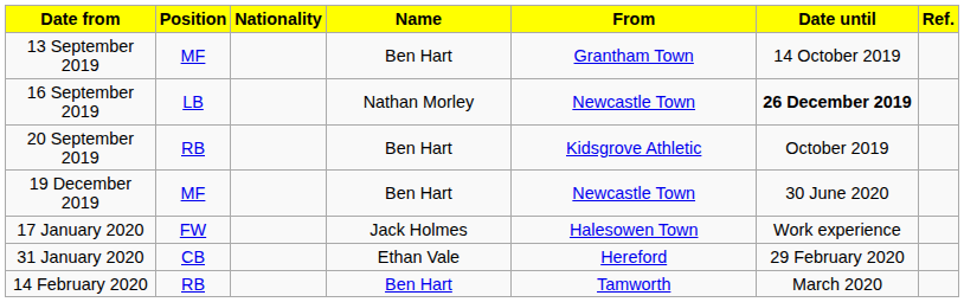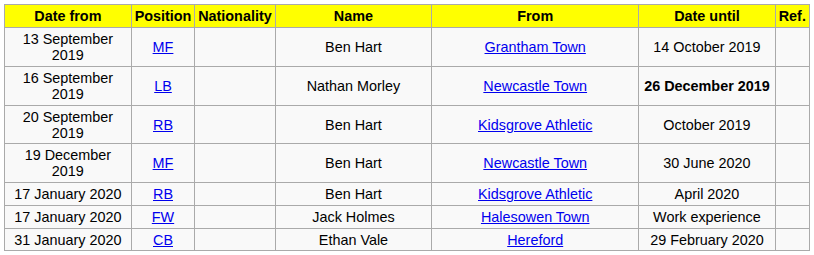+ row: 17 January 2020 | RB | Ben Hart | Kidsgrove Athletic | April 2020
- row: 14 February 2020 | RB | Ben Hart | Tamworth | March 2020
